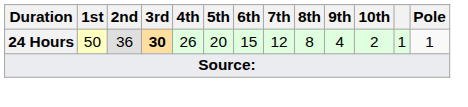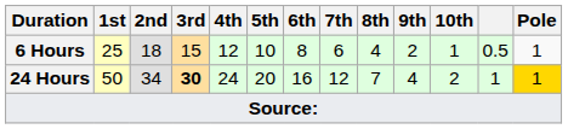+ row: 6 Hours | 25 | 18 | 15 | 12 | 10 | 8 | 6 | 4 | 2 | 1 | 0.5 | 1
24 Hours | 2nd: 36 -> 34
24 Hours | 4th: 26 -> 24
24 Hours | 6th: 15 -> 16
24 Hours | 8th: 8 -> 7
24 Hours | Pole: no background -> gold background
